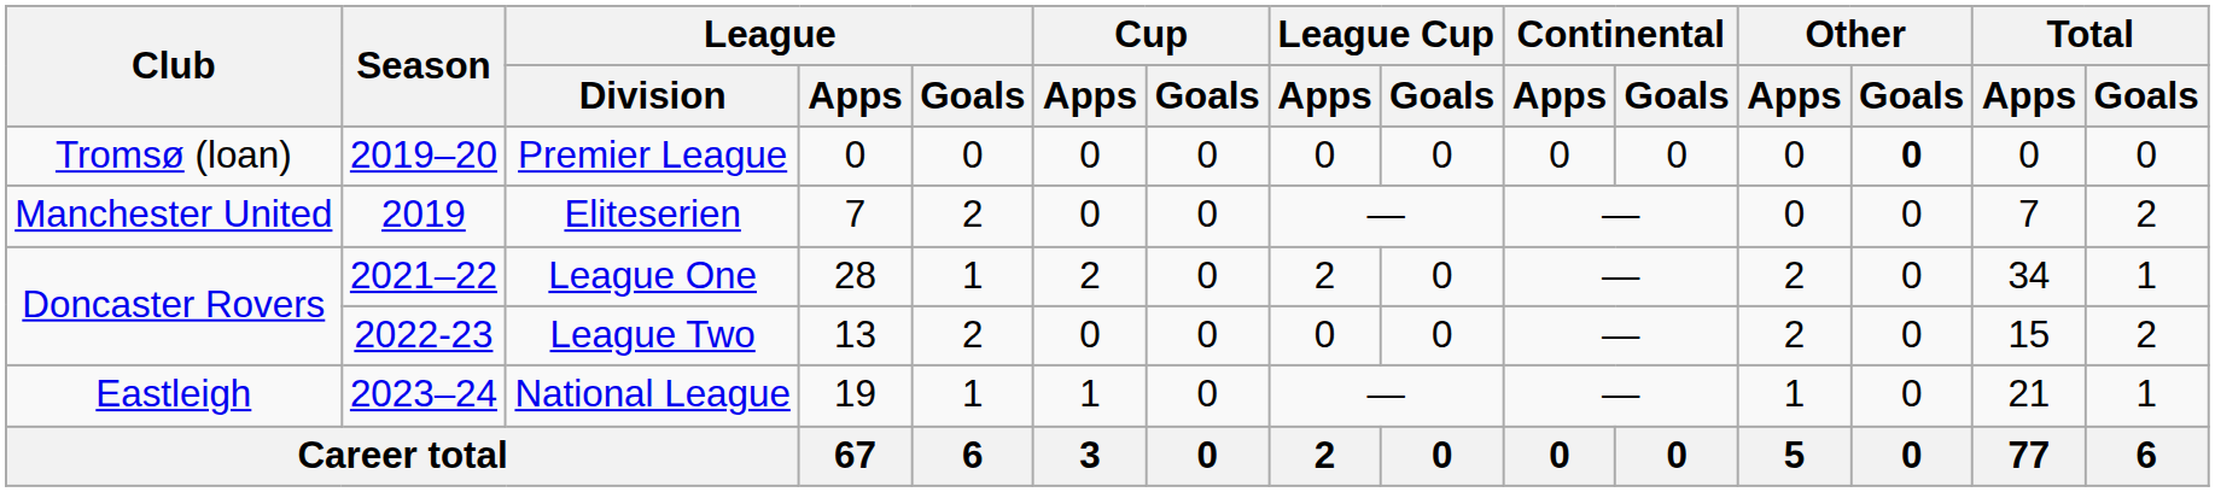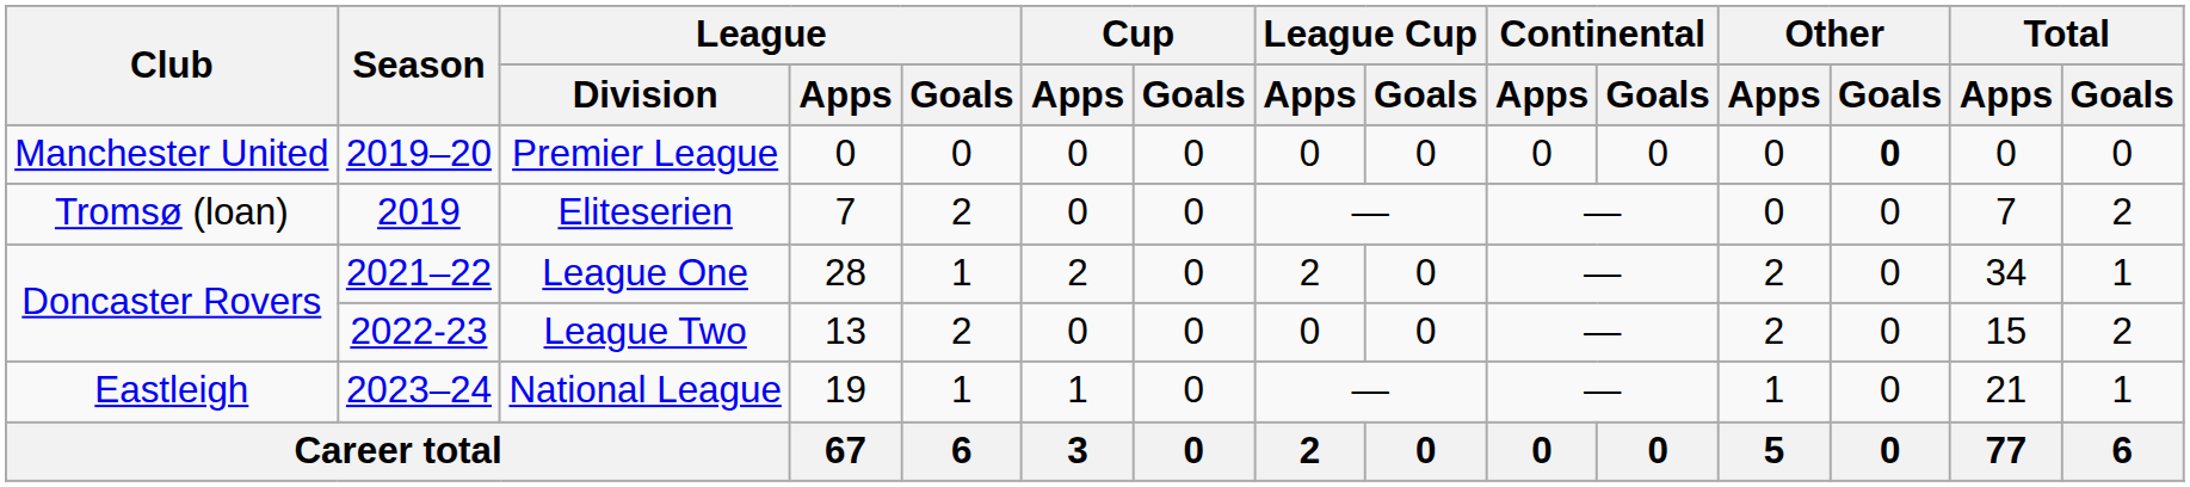Premier League | Club: Tromsø (loan) -> Manchester United
Eliteserien | Club: Manchester United -> Tromsø (loan)
